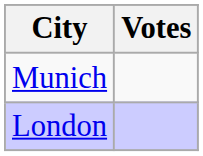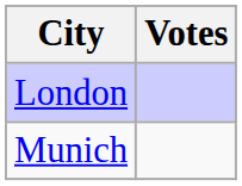rows swapped: London <-> Munich
